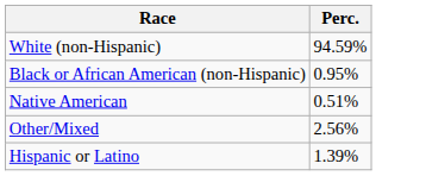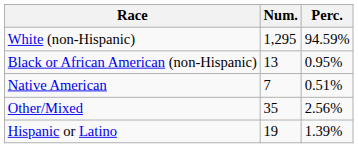+ column: Num. | 1,295 | 13 | 7 | 35 | 19
